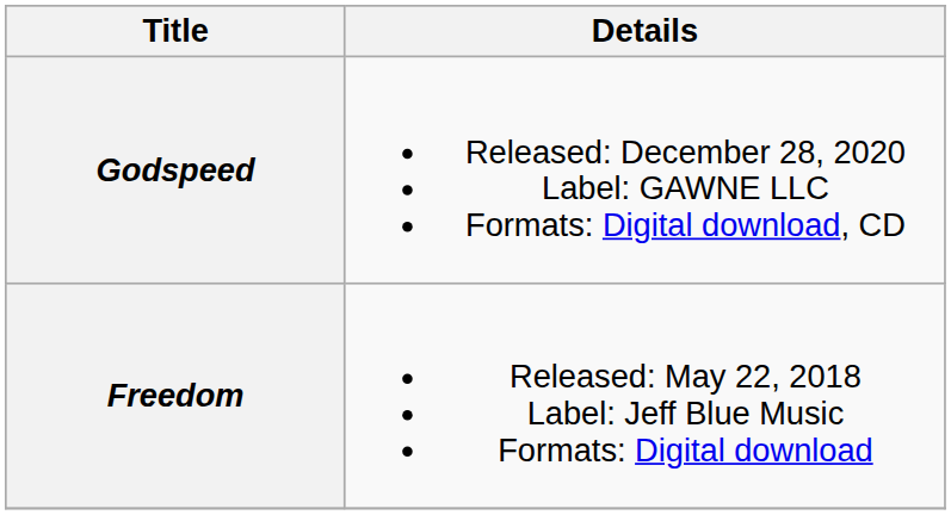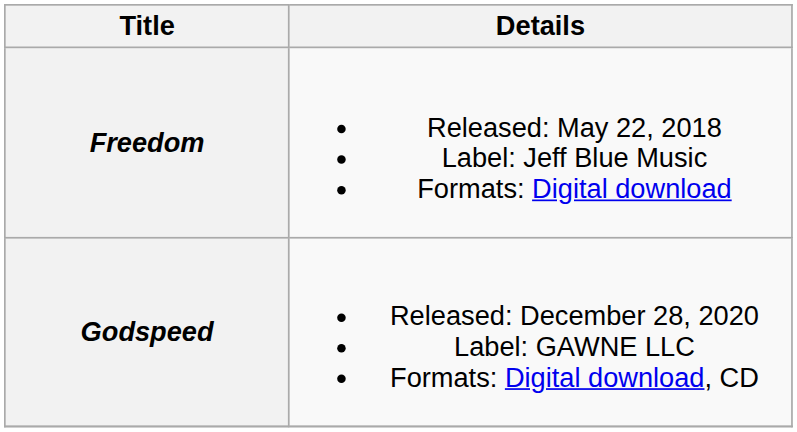rows swapped: Freedom <-> Godspeed
